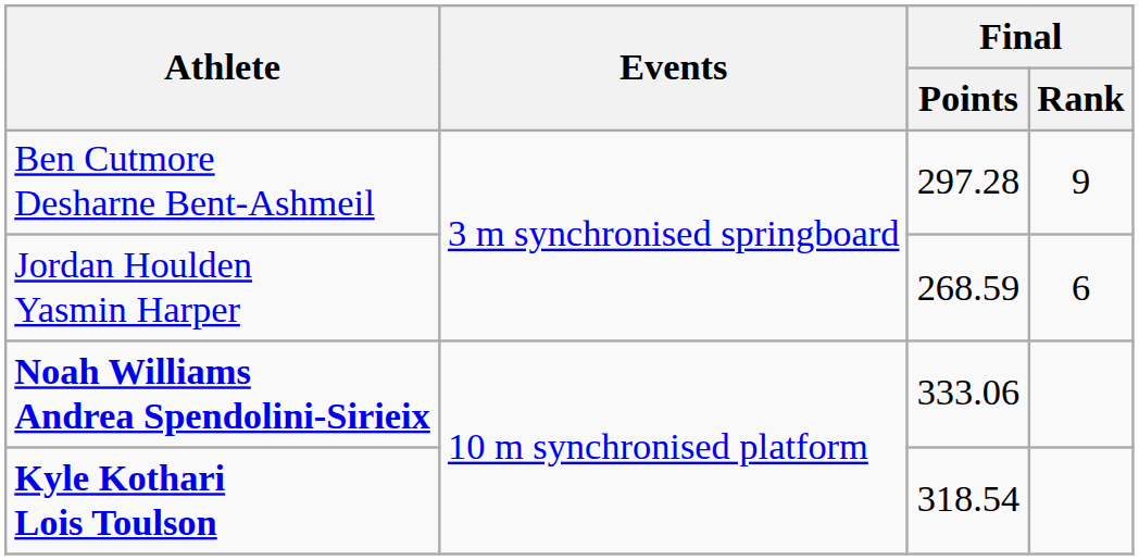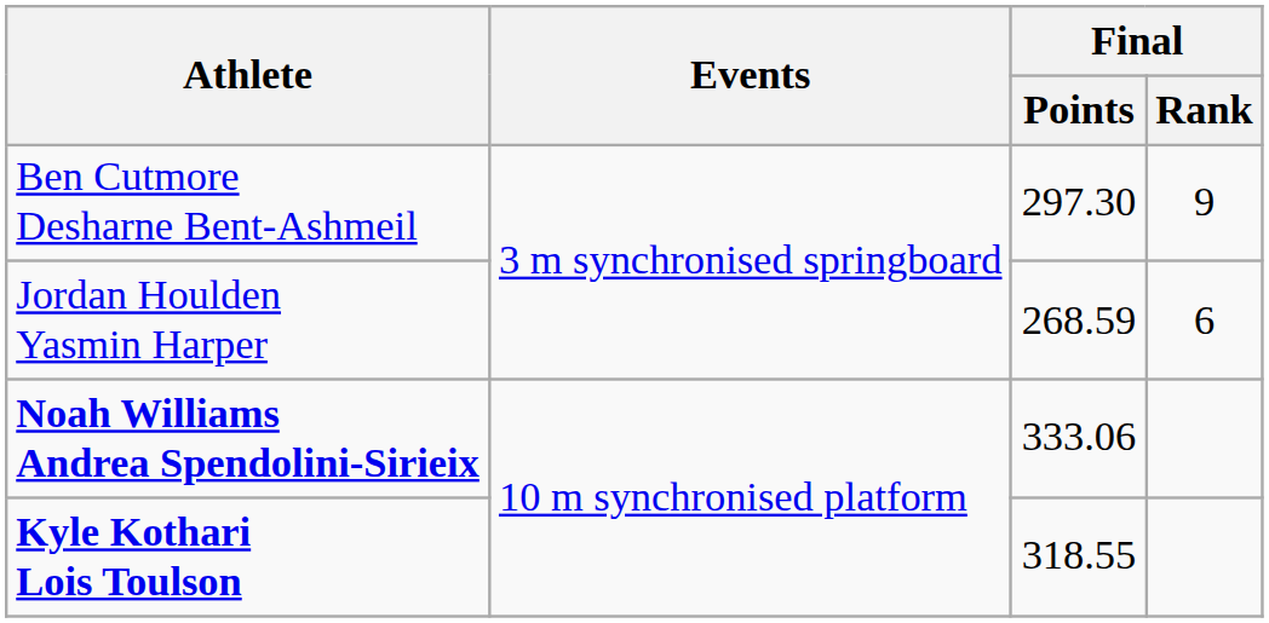Ben Cutmore Desharne Bent-Ashmeil | Final / Points: 297.28 -> 297.30
Kyle Kothari Lois Toulson | Final / Points: 318.54 -> 318.55
